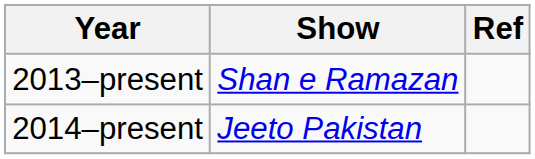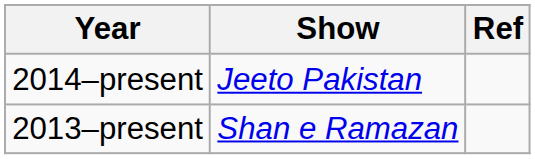rows swapped: 2013–present <-> 2014–present
